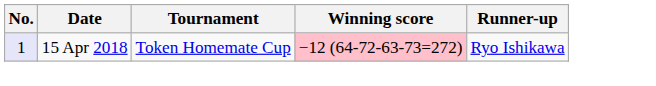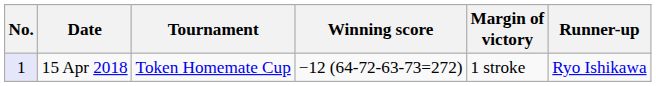+ column: Margin of victory | 1 stroke
15 Apr 2018 | Winning score: pink background -> no background
